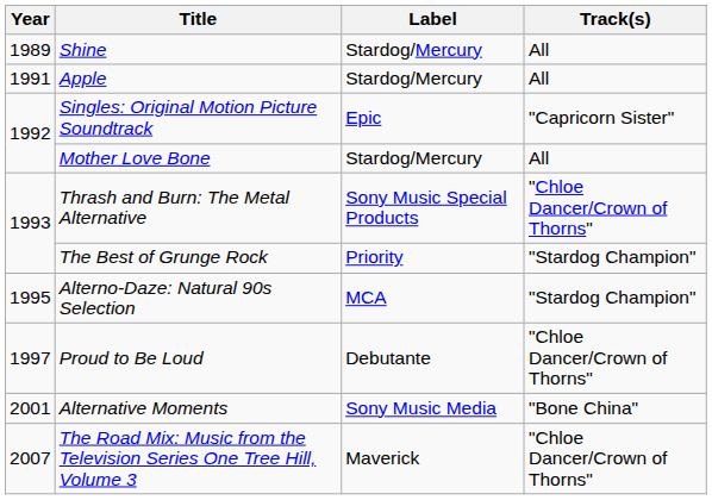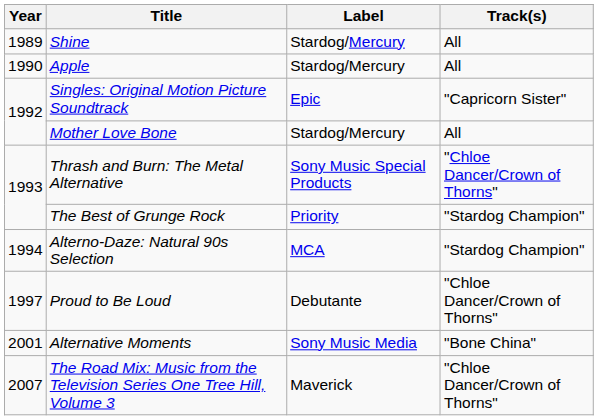Apple | Year: 1991 -> 1990
Alterno-Daze: Natural 90s Selection | Year: 1995 -> 1994
